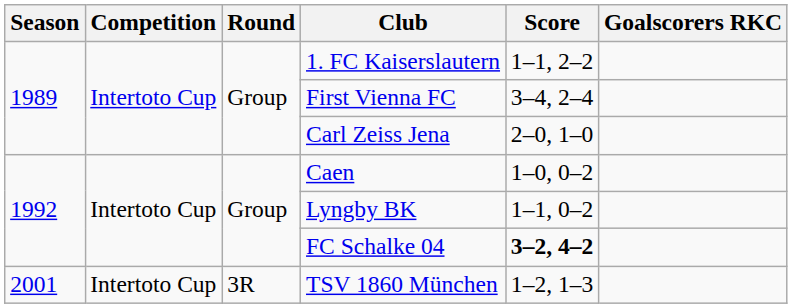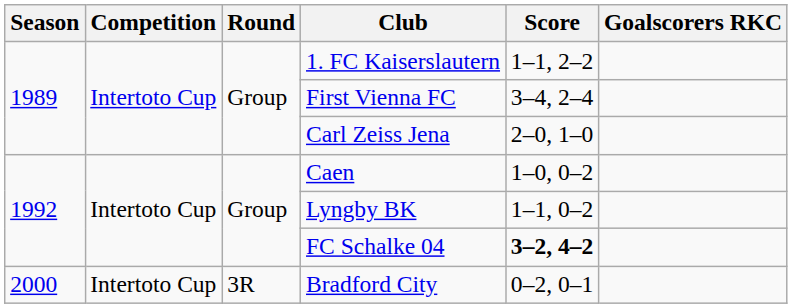+ row: 2000 | Intertoto Cup | 3R | Bradford City | 0–2, 0–1
- row: 2001 | Intertoto Cup | 3R | TSV 1860 München | 1–2, 1–3
